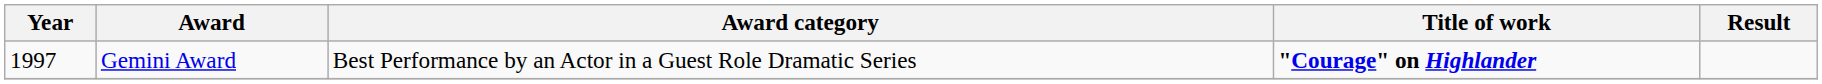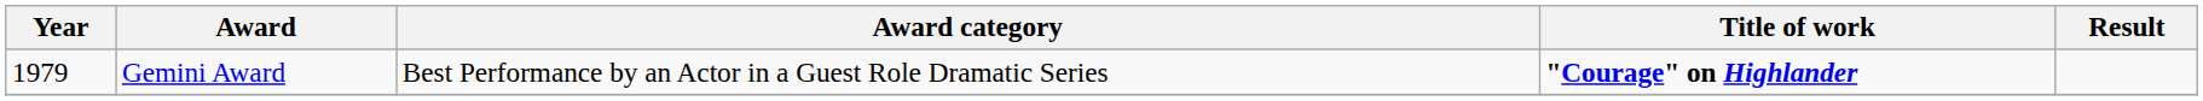Gemini Award | Year: 1997 -> 1979
